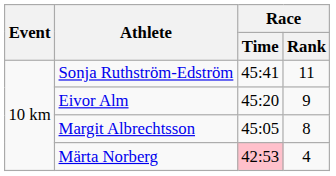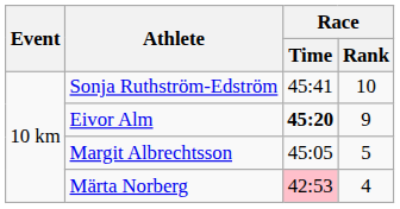Sonja Ruthström-Edström | Race / Rank: 11 -> 10
Eivor Alm | Race / Time: normal -> bold
Margit Albrechtsson | Race / Rank: 8 -> 5
